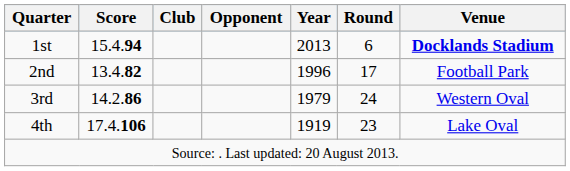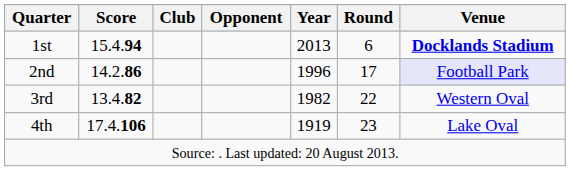2nd | Score: 13.4.82 -> 14.2.86
2nd | Venue: no background -> lavender background
3rd | Score: 14.2.86 -> 13.4.82
3rd | Year: 1979 -> 1982
3rd | Round: 24 -> 22
